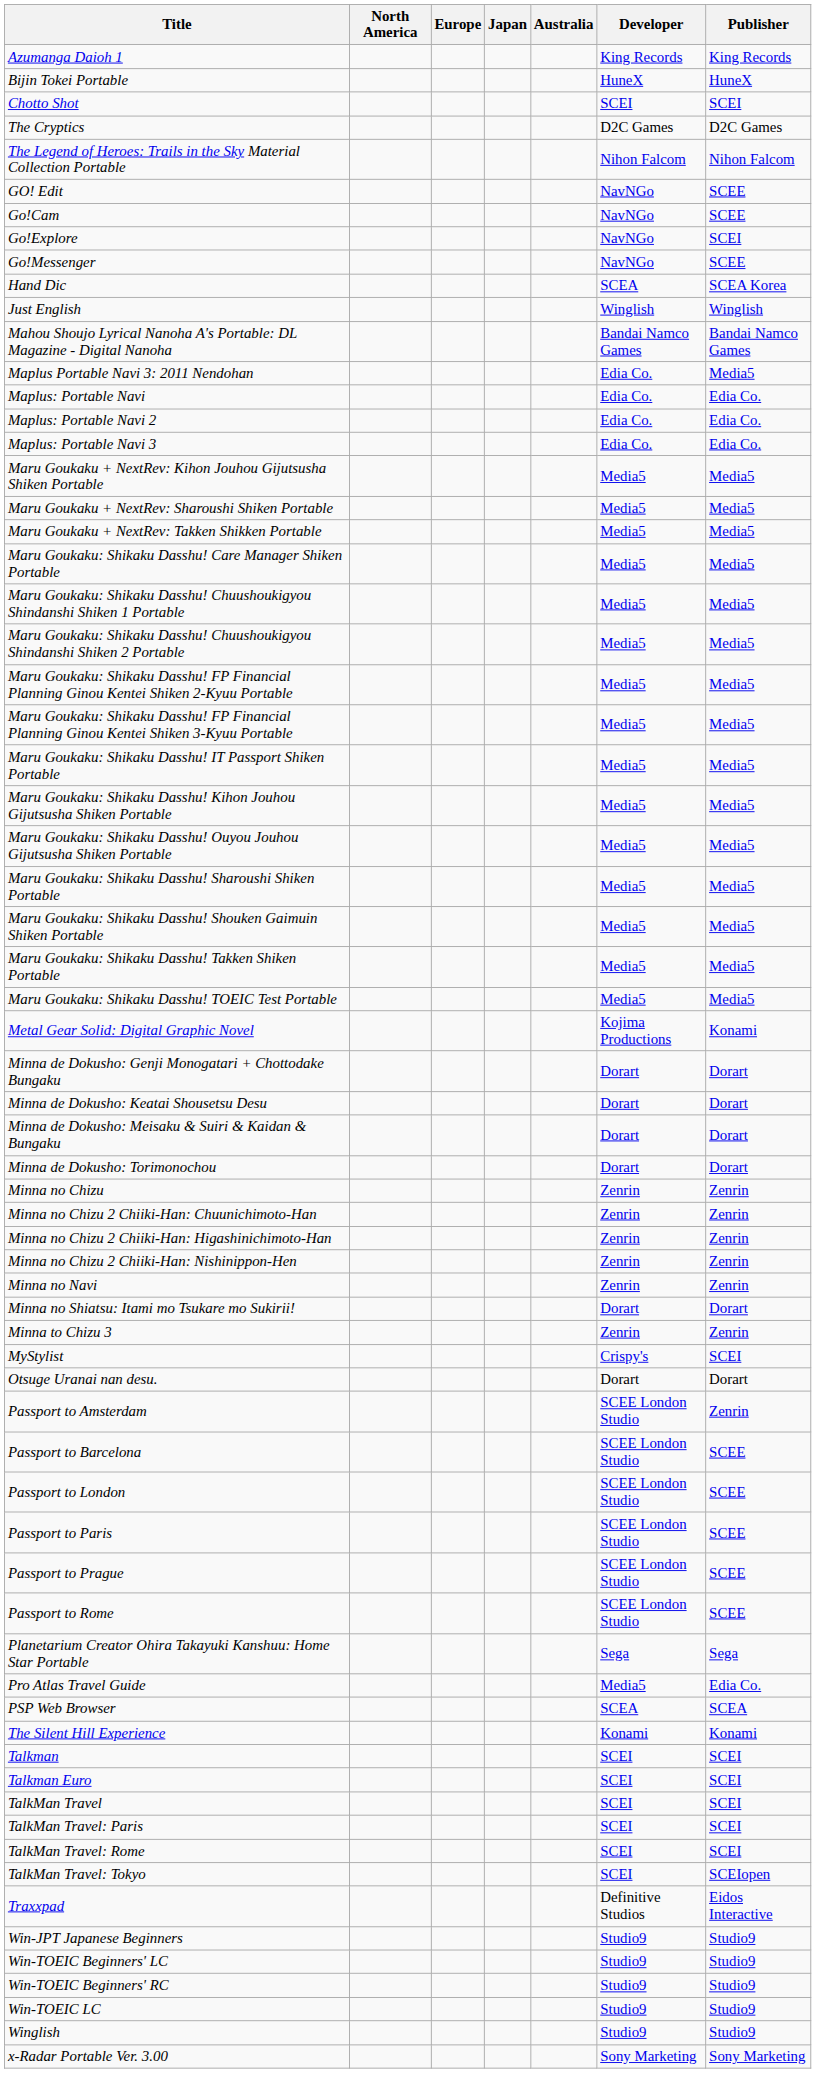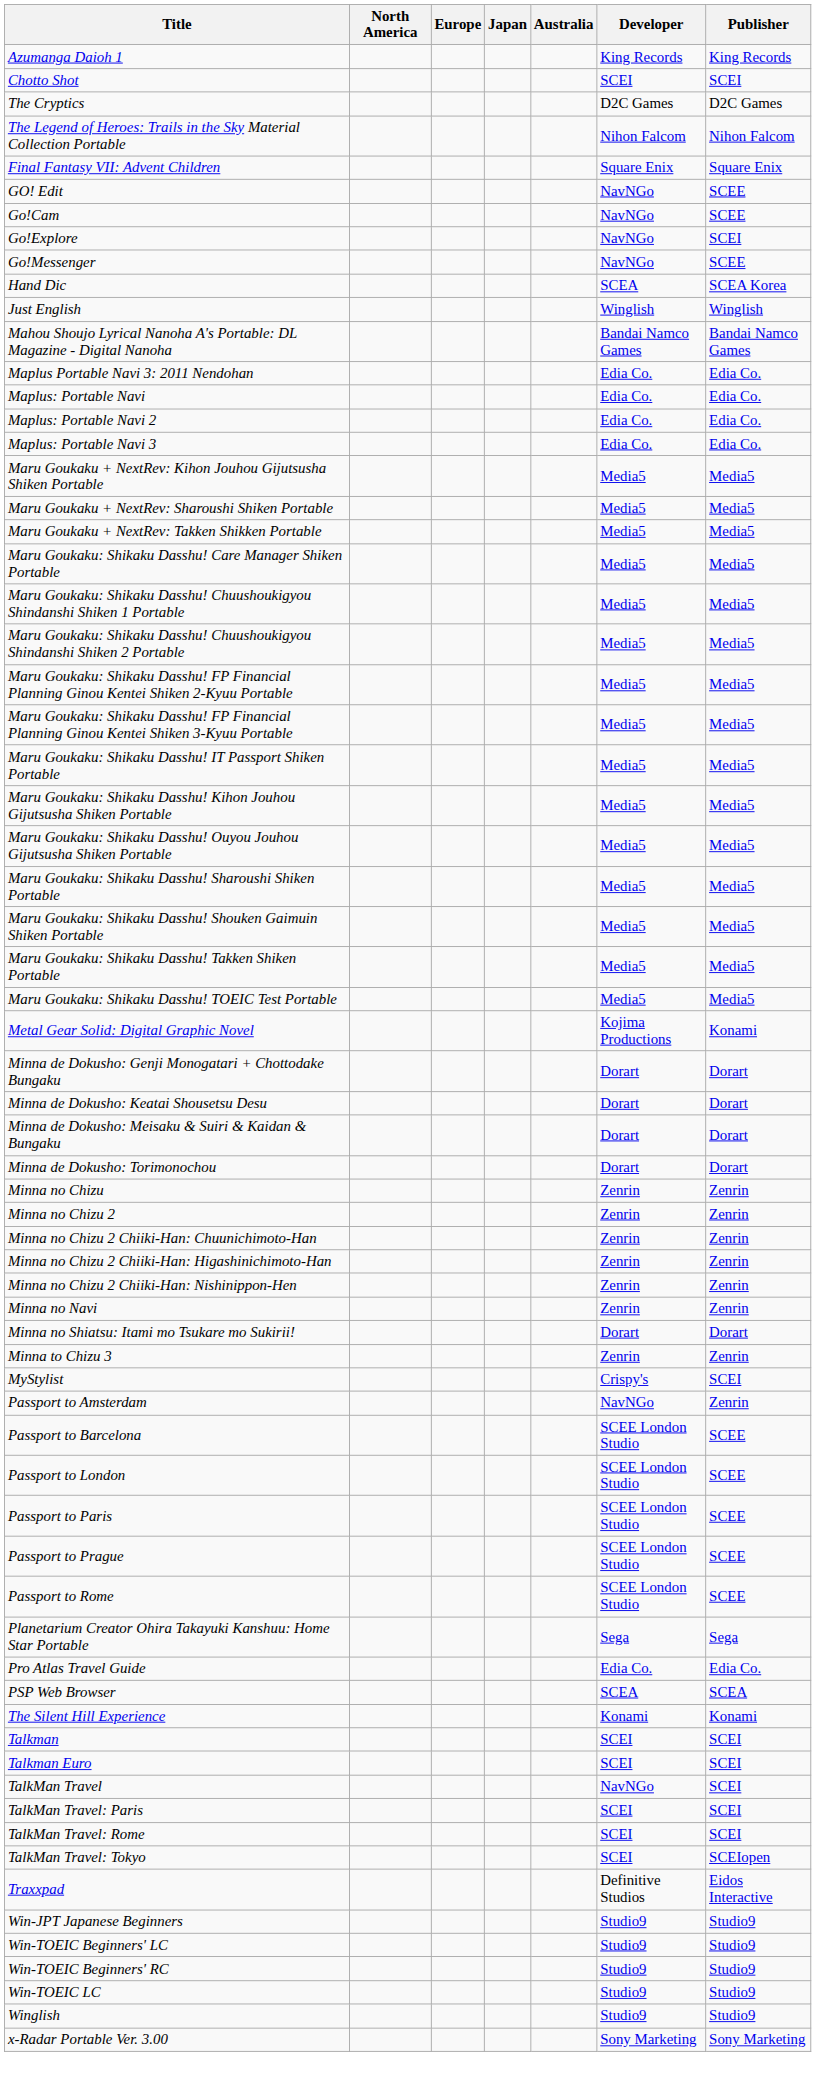- row: Bijin Tokei Portable | HuneX | HuneX
+ row: Final Fantasy VII: Advent Children | Square Enix | Square Enix
Maplus Portable Navi 3: 2011 Nendohan | Publisher: Media5 -> Edia Co.
+ row: Minna no Chizu 2 | Zenrin | Zenrin
- row: Otsuge Uranai nan desu. | Dorart | Dorart
Passport to Amsterdam | Developer: SCEE London Studio -> NavNGo
Pro Atlas Travel Guide | Developer: Media5 -> Edia Co.
TalkMan Travel | Developer: SCEI -> NavNGo
